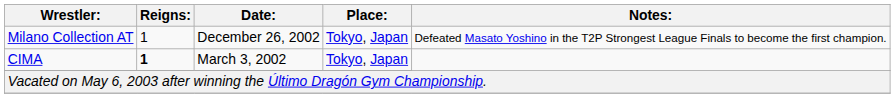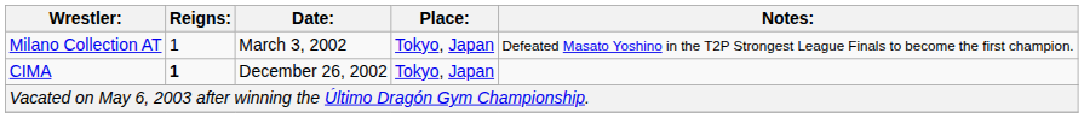Milano Collection AT | Date:: December 26, 2002 -> March 3, 2002
CIMA | Date:: March 3, 2002 -> December 26, 2002
